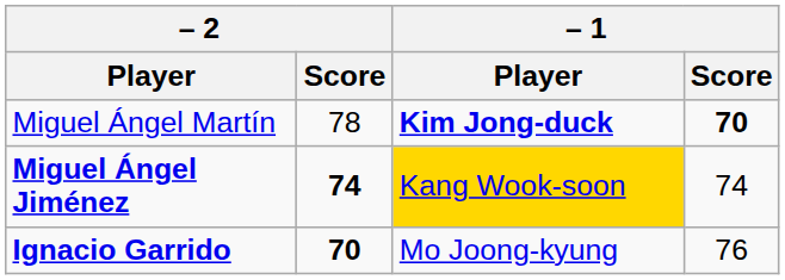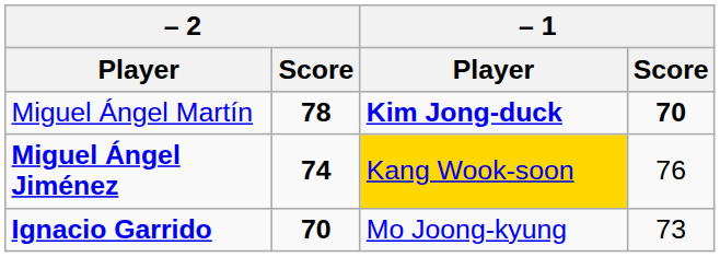Miguel Ángel Martín | – 2 / Score: normal -> bold
Miguel Ángel Jiménez | – 1 / Score: 74 -> 76
Ignacio Garrido | – 1 / Score: 76 -> 73
